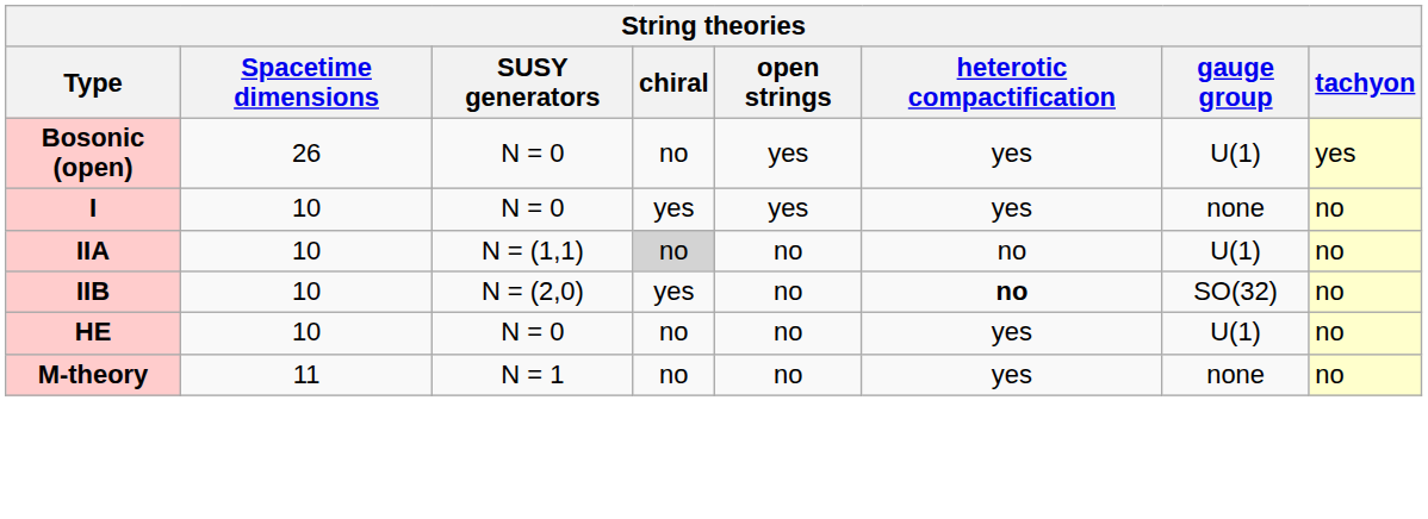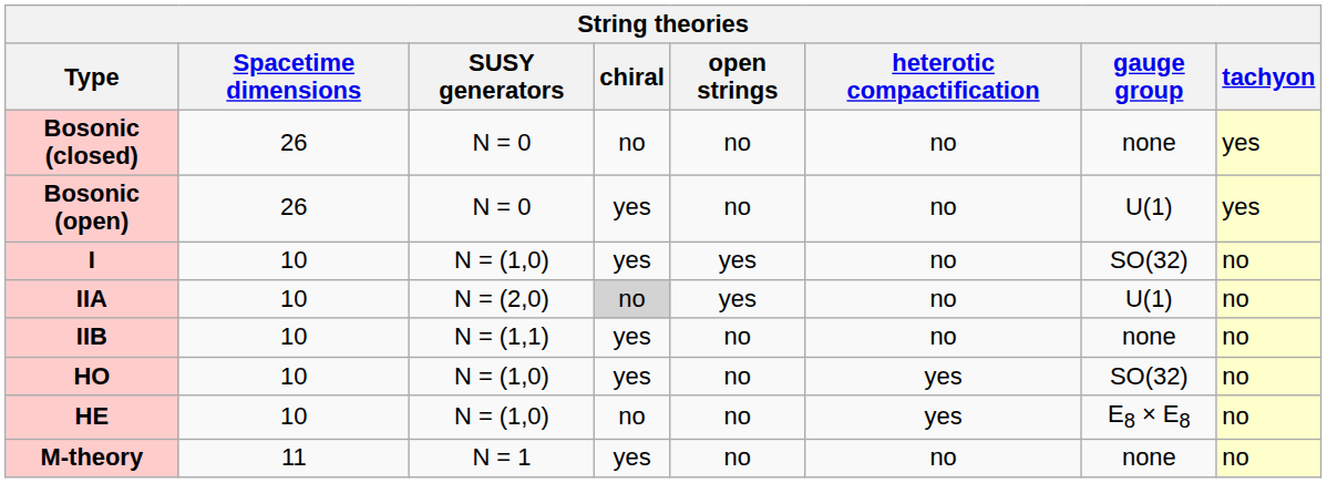+ row: Bosonic (closed) | 26 | N = 0 | no | no | no | none | yes
Bosonic (open) | chiral: no -> yes
Bosonic (open) | open strings: yes -> no
Bosonic (open) | heterotic compactification: yes -> no
I | SUSY generators: N = 0 -> N = (1,0)
I | heterotic compactification: yes -> no
I | gauge group: none -> SO(32)
IIA | SUSY generators: N = (1,1) -> N = (2,0)
IIA | open strings: no -> yes
IIB | SUSY generators: N = (2,0) -> N = (1,1)
IIB | heterotic compactification: bold -> normal
IIB | gauge group: SO(32) -> none
+ row: HO | 10 | N = (1,0) | yes | no | yes | SO(32) | no
HE | SUSY generators: N = 0 -> N = (1,0)
HE | gauge group: U(1) -> E8 × E8
M-theory | chiral: no -> yes
M-theory | heterotic compactification: yes -> no
